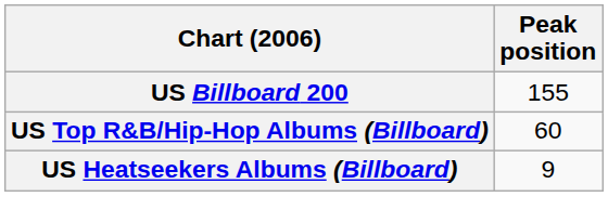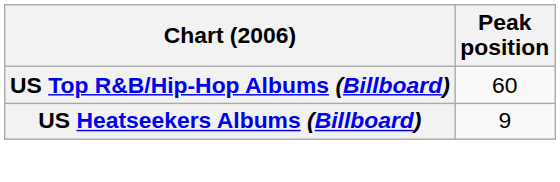- row: US Billboard 200 | 155
